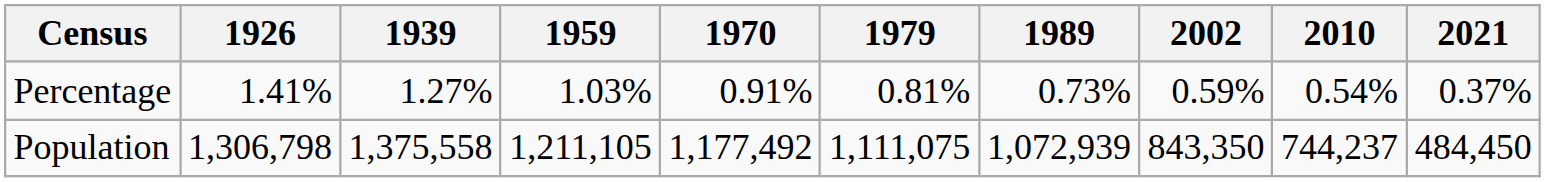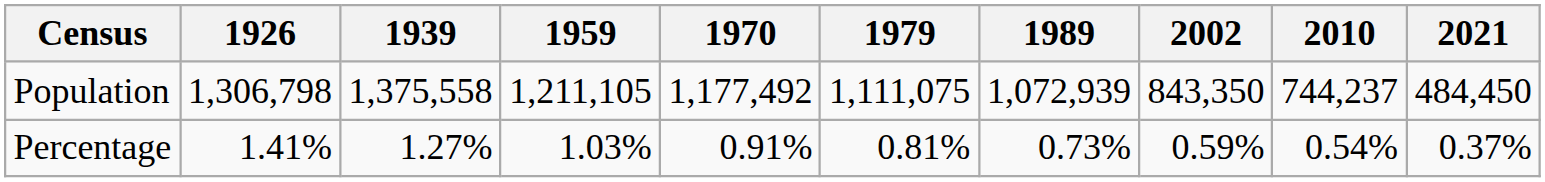rows swapped: Population <-> Percentage
